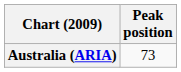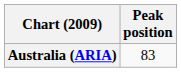Australia (ARIA) | Peak position: 73 -> 83
